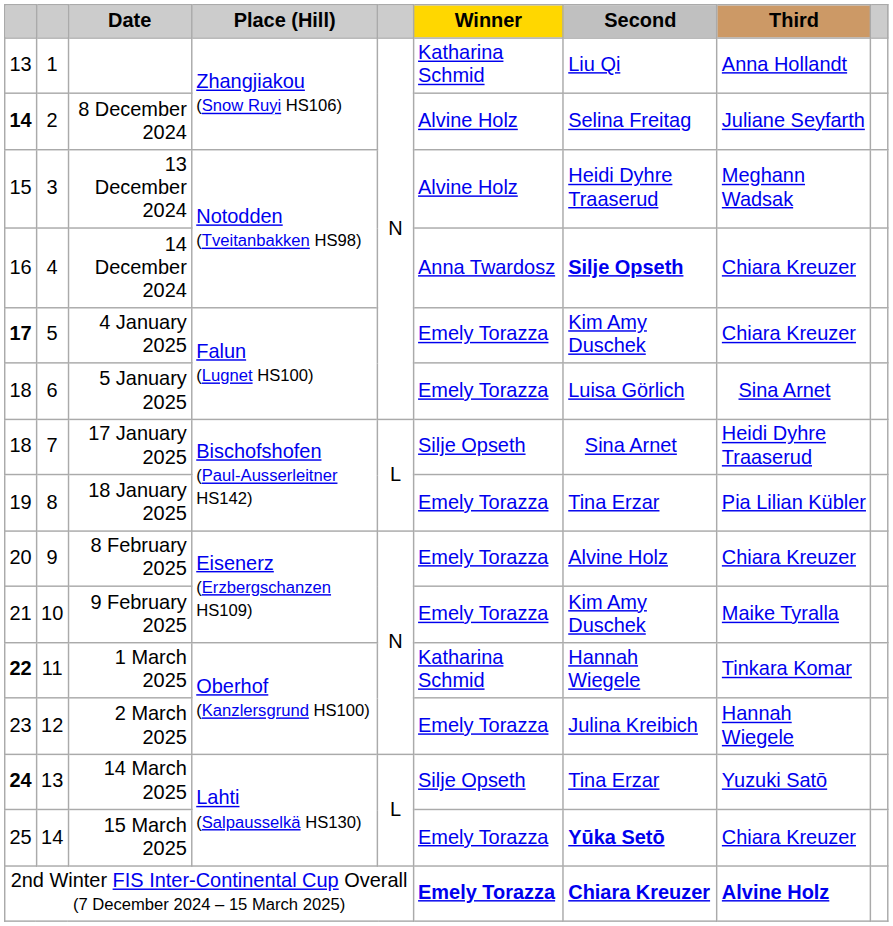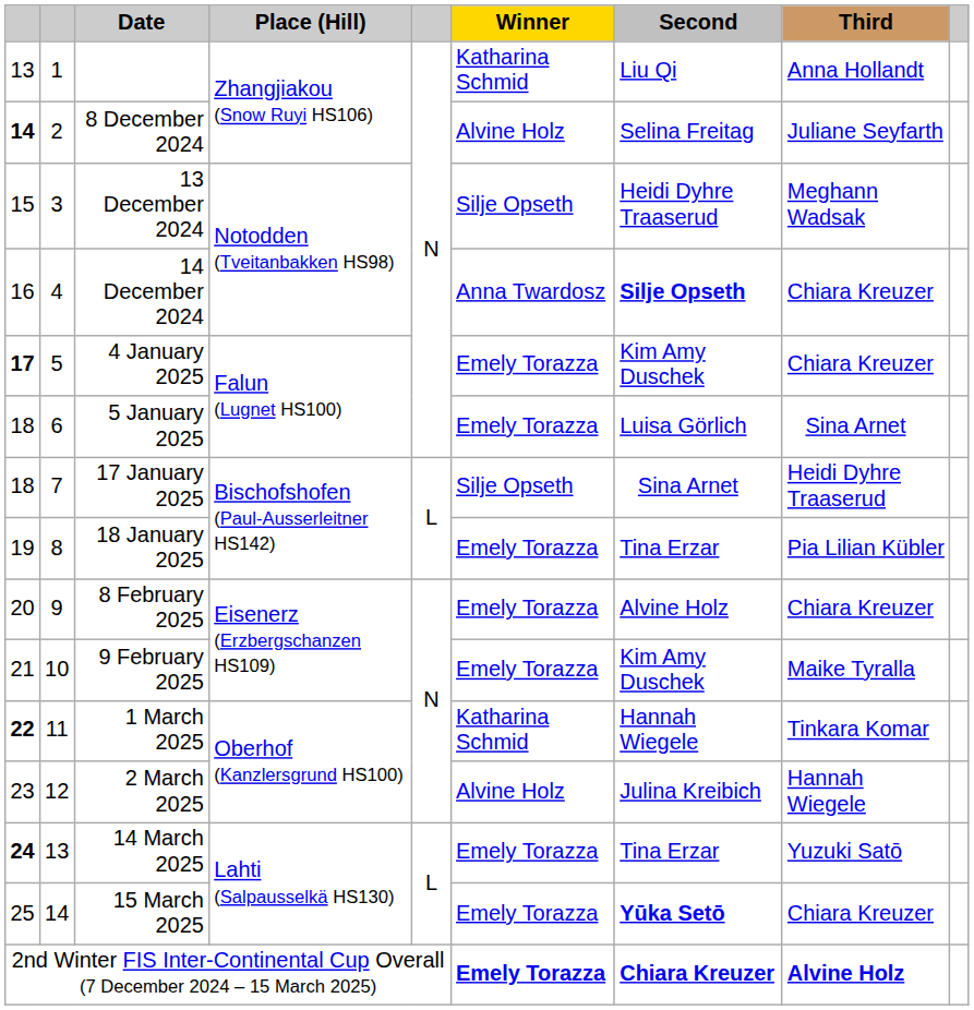13 December 2024 | Winner: Alvine Holz -> Silje Opseth
2 March 2025 | Winner: Emely Torazza -> Alvine Holz
14 March 2025 | Winner: Silje Opseth -> Emely Torazza
